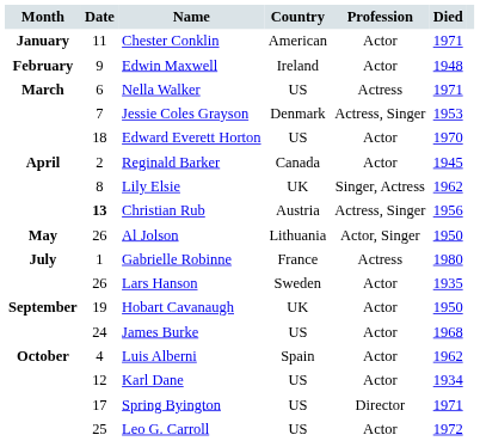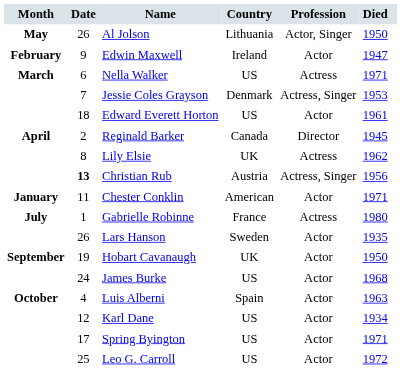rows swapped: Chester Conklin <-> Al Jolson
Edwin Maxwell | Died: 1948 -> 1947
Edward Everett Horton | Died: 1970 -> 1961
Reginald Barker | Profession: Actor -> Director
Lily Elsie | Profession: Singer, Actress -> Actress
Luis Alberni | Died: 1962 -> 1963
Spring Byington | Profession: Director -> Actor
